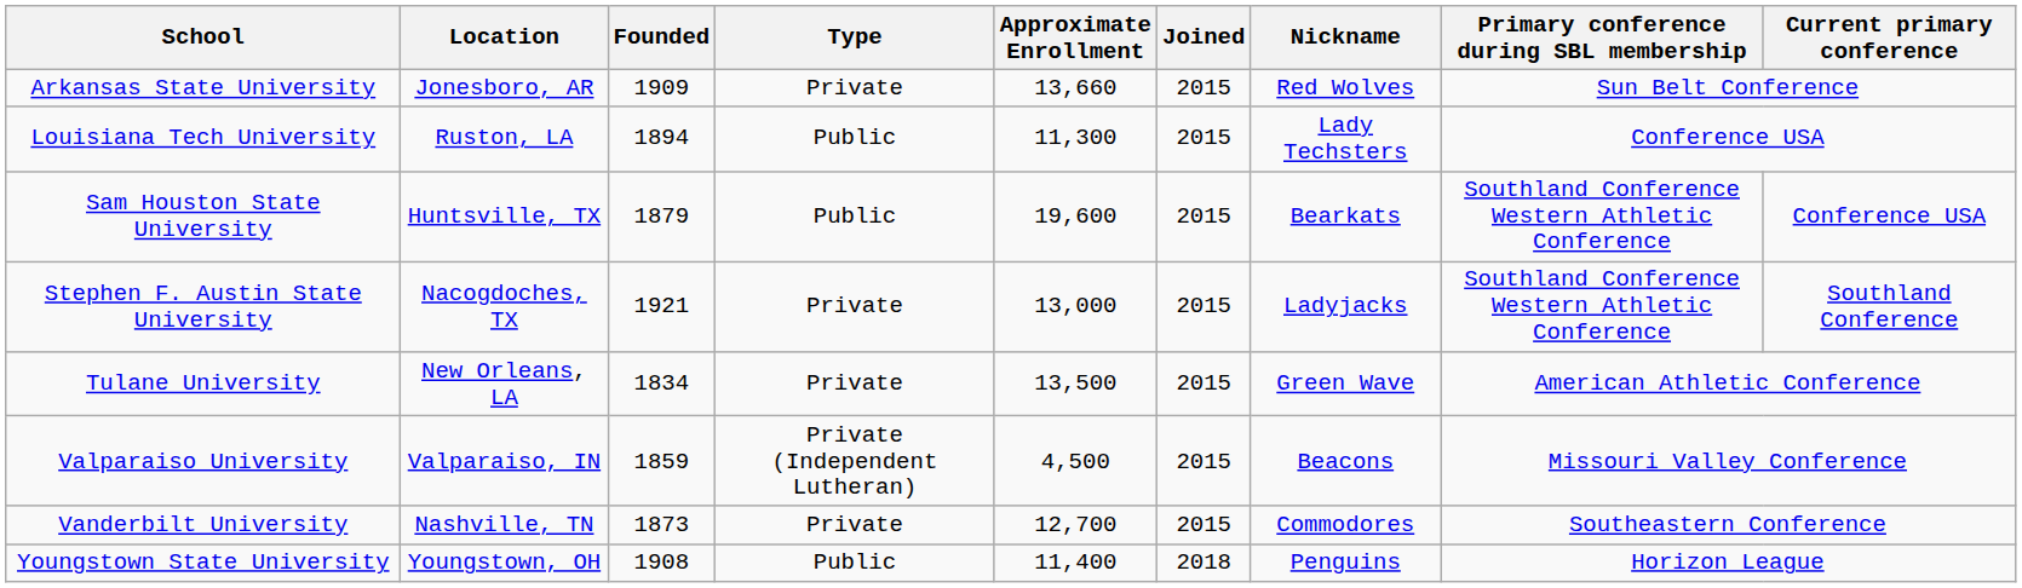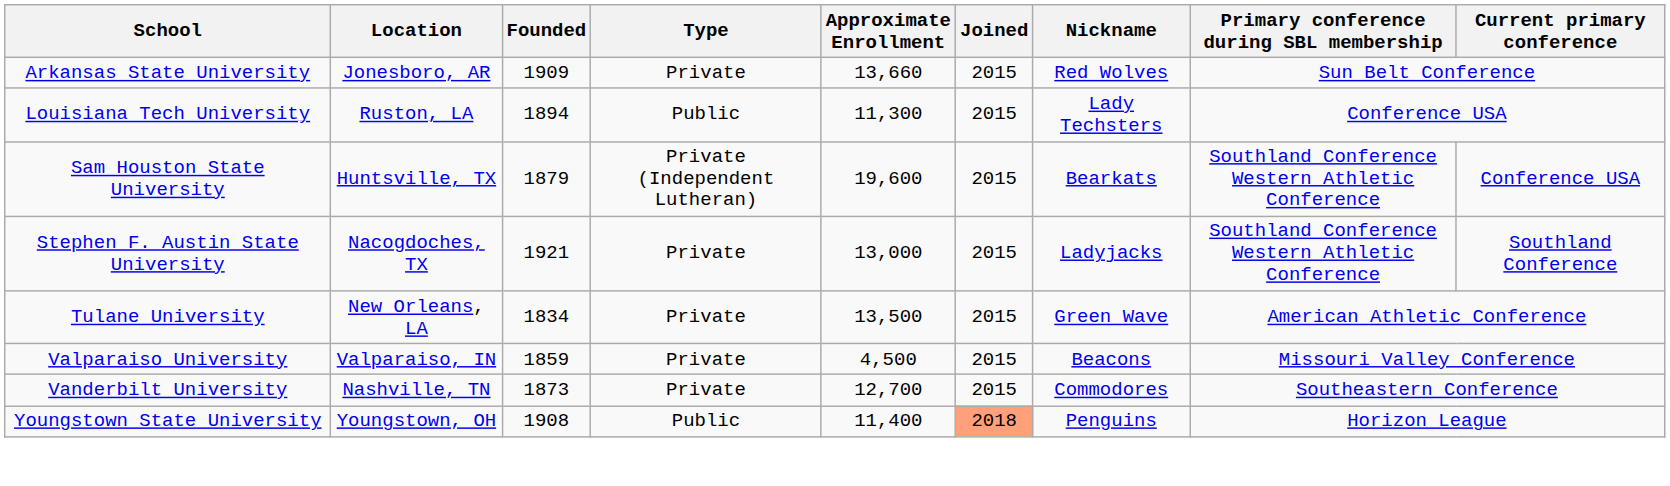Sam Houston State University | Type: Public -> Private (Independent Lutheran)
Valparaiso University | Type: Private (Independent Lutheran) -> Private
Youngstown State University | Joined: no background -> lightsalmon background
